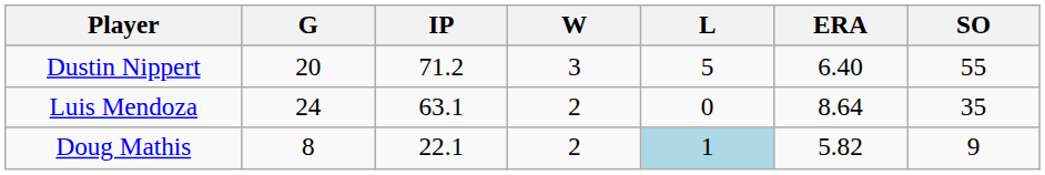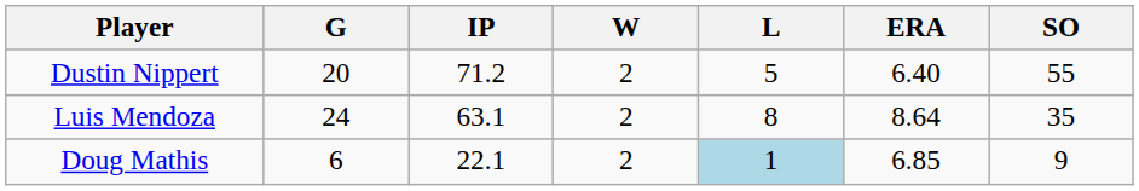Dustin Nippert | W: 3 -> 2
Luis Mendoza | L: 0 -> 8
Doug Mathis | G: 8 -> 6
Doug Mathis | ERA: 5.82 -> 6.85
